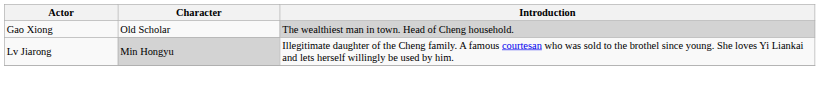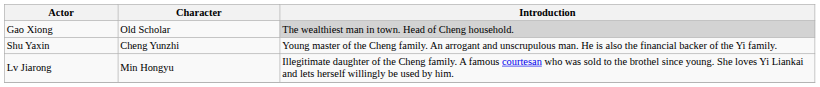+ row: Shu Yaxin | Cheng Yunzhi | Young master of the Cheng family. An arrogant and unscrupulous man. He is also the financial backer of the Yi family.
Lv Jiarong | Character: lightgrey background -> no background
